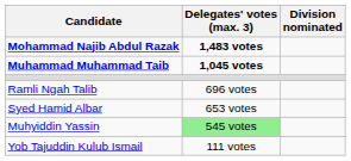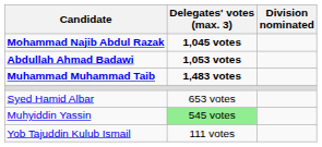Mohammad Najib Abdul Razak | Delegates' votes (max. 3): 1,483 votes -> 1,045 votes
+ row: Abdullah Ahmad Badawi | 1,053 votes
Muhammad Muhammad Taib | Delegates' votes (max. 3): 1,045 votes -> 1,483 votes
- row: Ramli Ngah Talib | 696 votes
